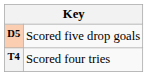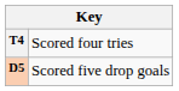rows swapped: D5 <-> T4
